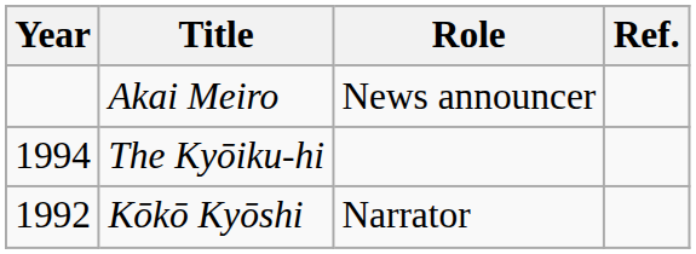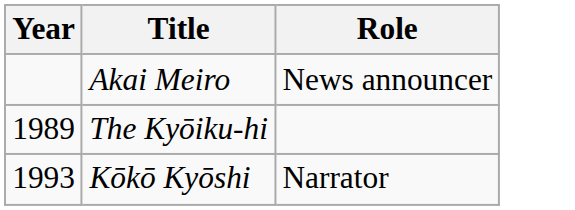- column: Ref.
The Kyōiku-hi | Year: 1994 -> 1989
Kōkō Kyōshi | Year: 1992 -> 1993
